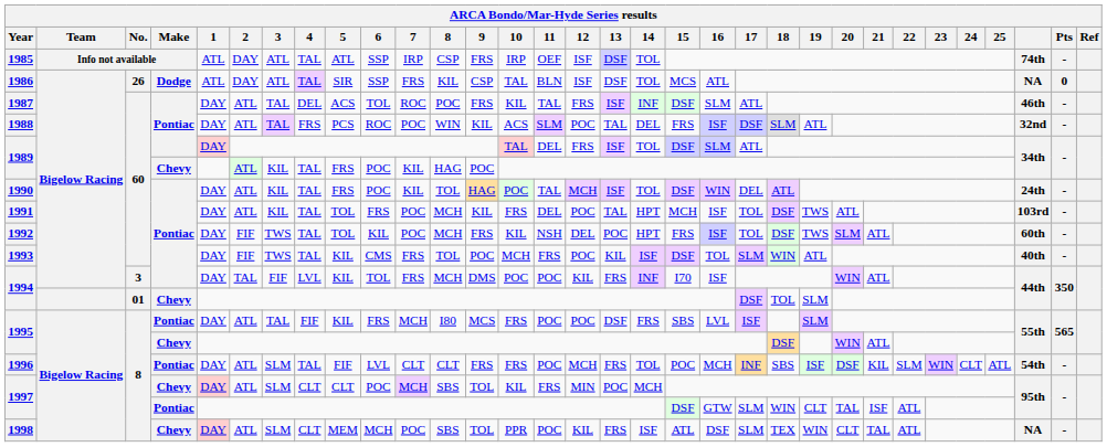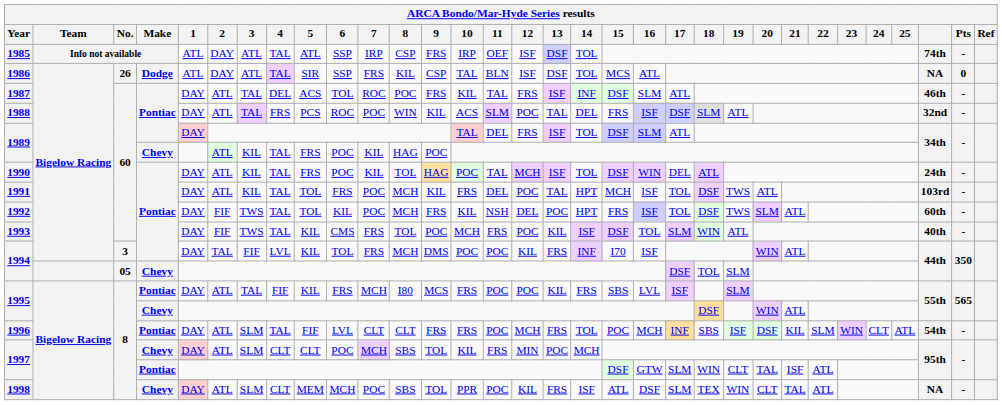1994 / Chevy | No.: 01 -> 05
1995 / Pontiac | 13: DSF -> KIL
